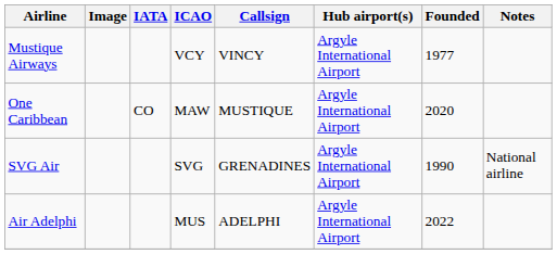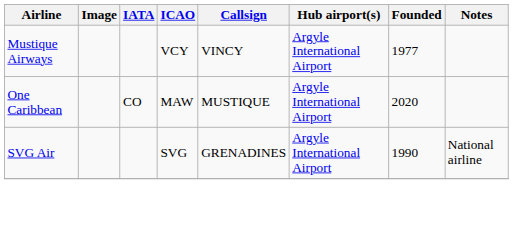- row: Air Adelphi | MUS | ADELPHI | Argyle International Airport | 2022
